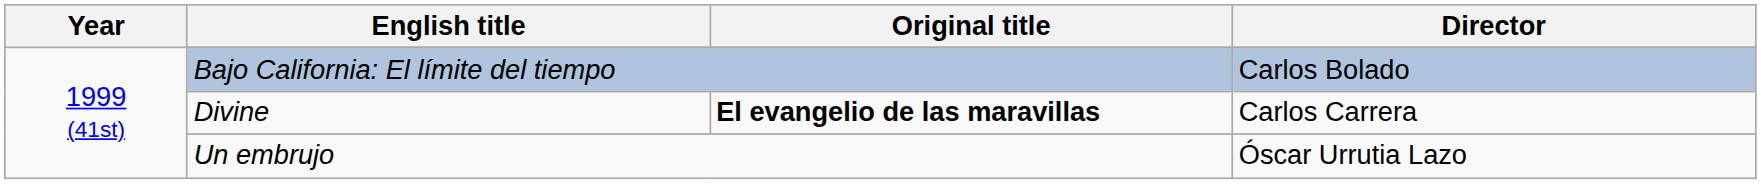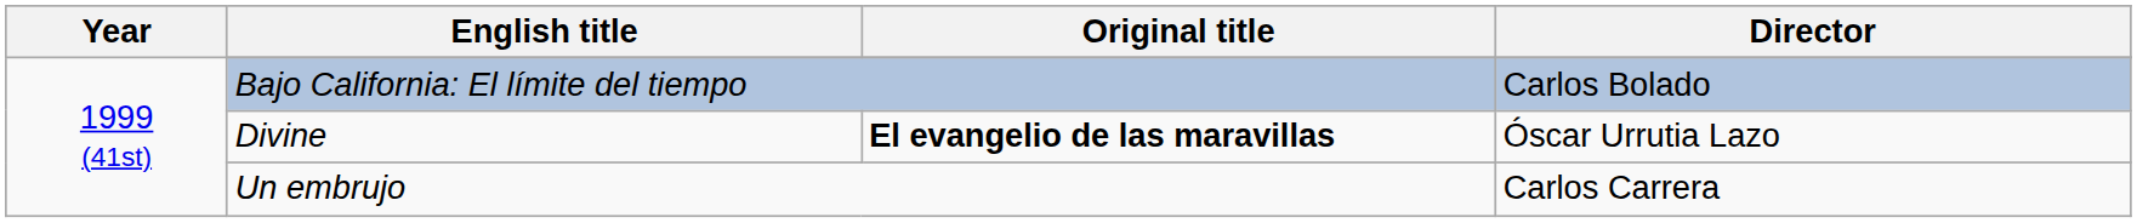Divine | Director: Carlos Carrera -> Óscar Urrutia Lazo
Un embrujo | Director: Óscar Urrutia Lazo -> Carlos Carrera
